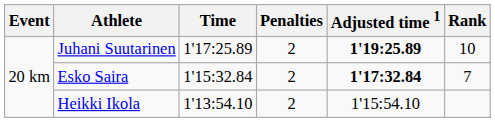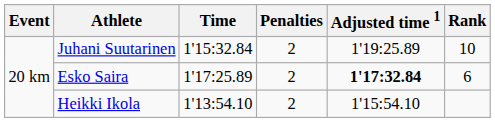Juhani Suutarinen | Time: 1'17:25.89 -> 1'15:32.84
Juhani Suutarinen | Adjusted time 1: bold -> normal
Esko Saira | Time: 1'15:32.84 -> 1'17:25.89
Esko Saira | Rank: 7 -> 6
